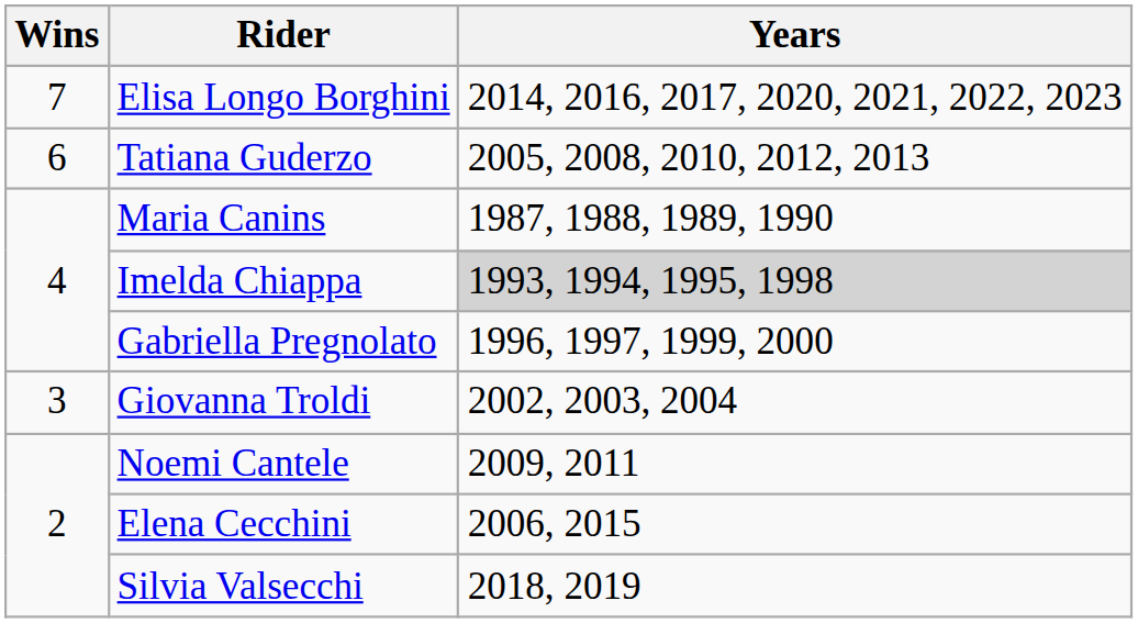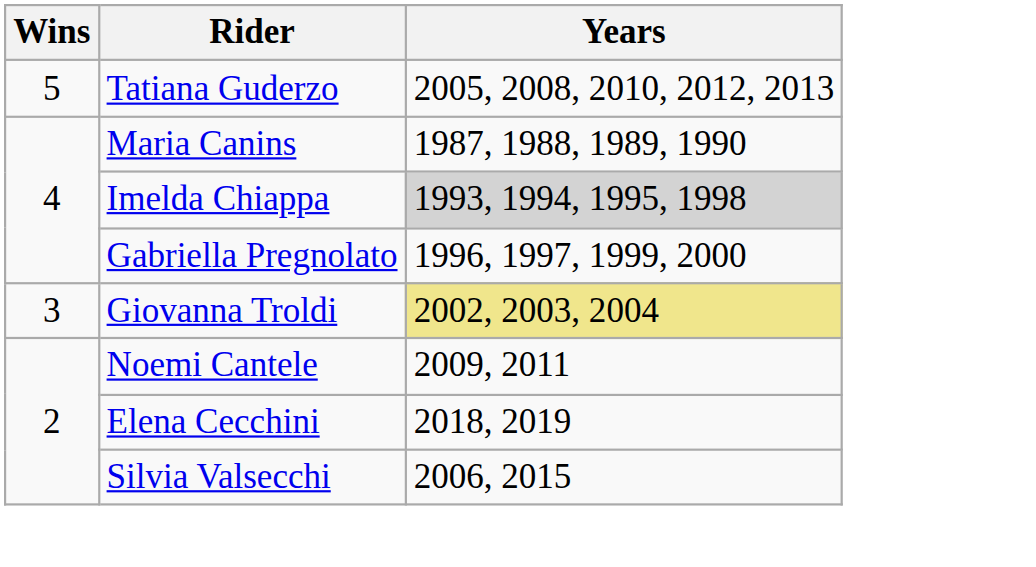- row: 7 | Elisa Longo Borghini | 2014, 2016, 2017, 2020, 2021, 2022, 2023
Tatiana Guderzo | Wins: 6 -> 5
Giovanna Troldi | Years: no background -> khaki background
Elena Cecchini | Years: 2006, 2015 -> 2018, 2019
Silvia Valsecchi | Years: 2018, 2019 -> 2006, 2015
